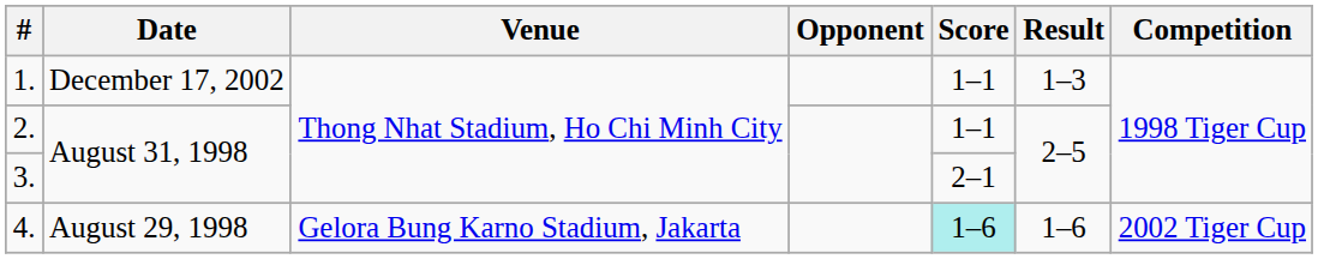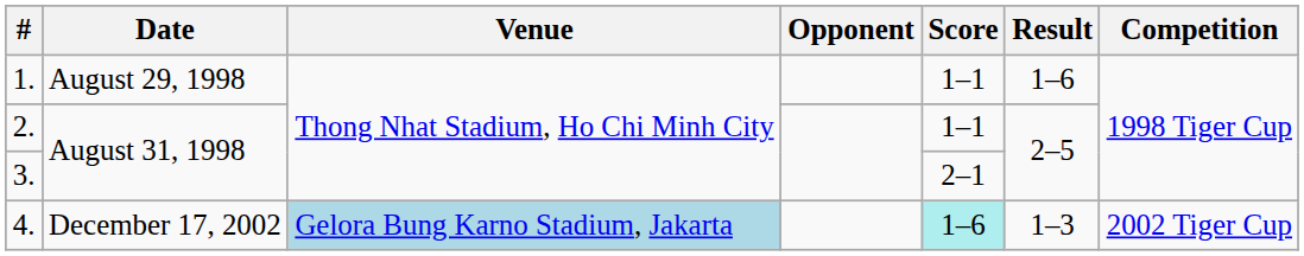1. | Date: December 17, 2002 -> August 29, 1998
1. | Result: 1–3 -> 1–6
4. | Date: August 29, 1998 -> December 17, 2002
4. | Venue: no background -> lightblue background
4. | Result: 1–6 -> 1–3
